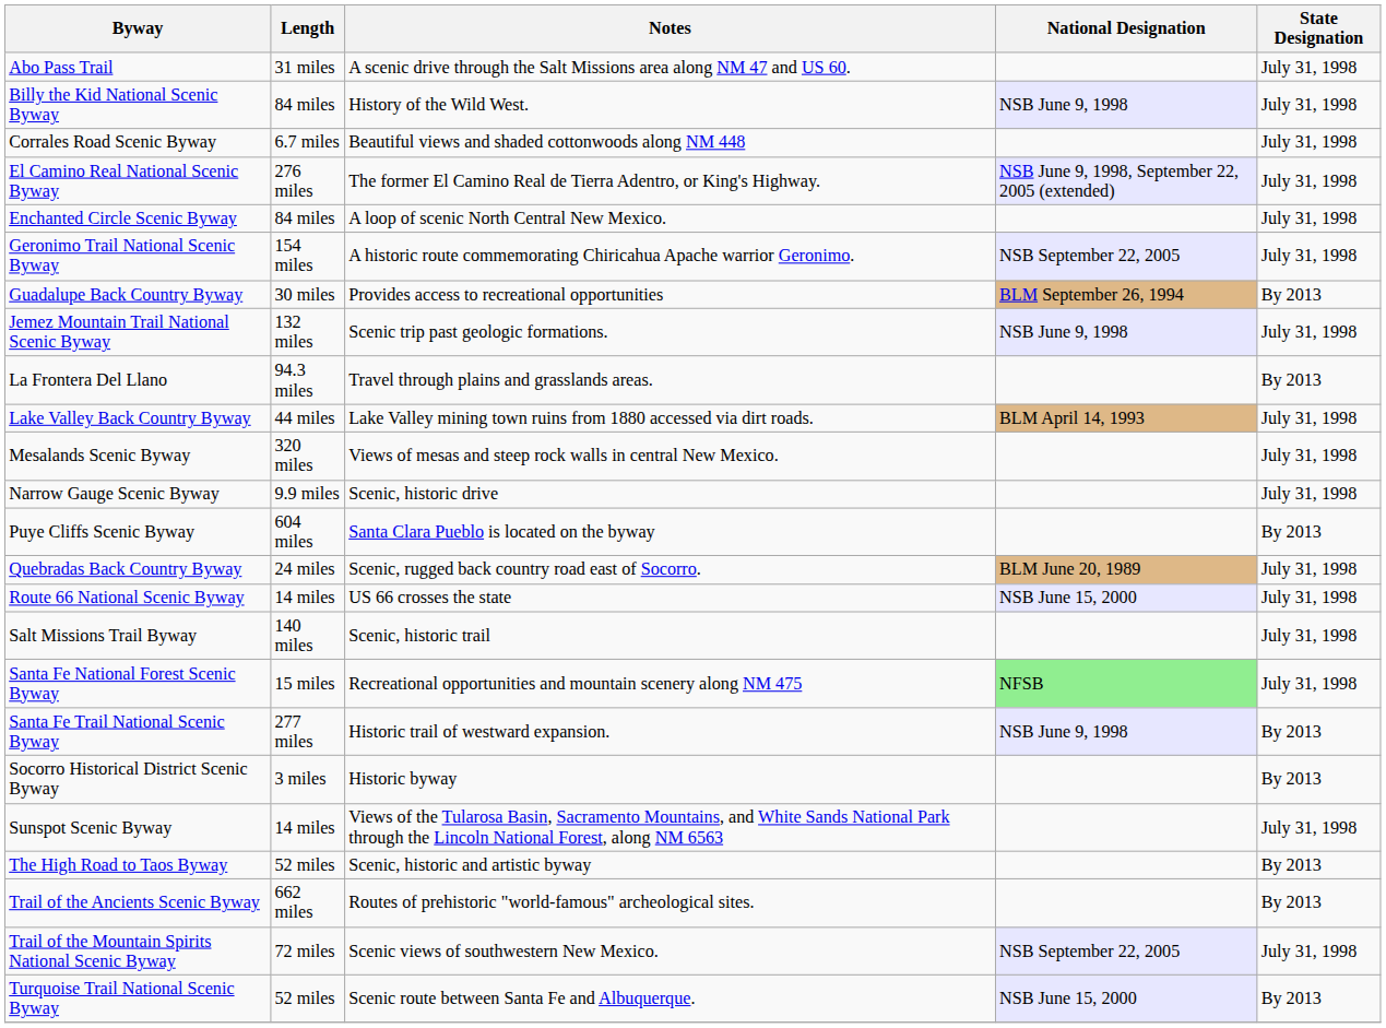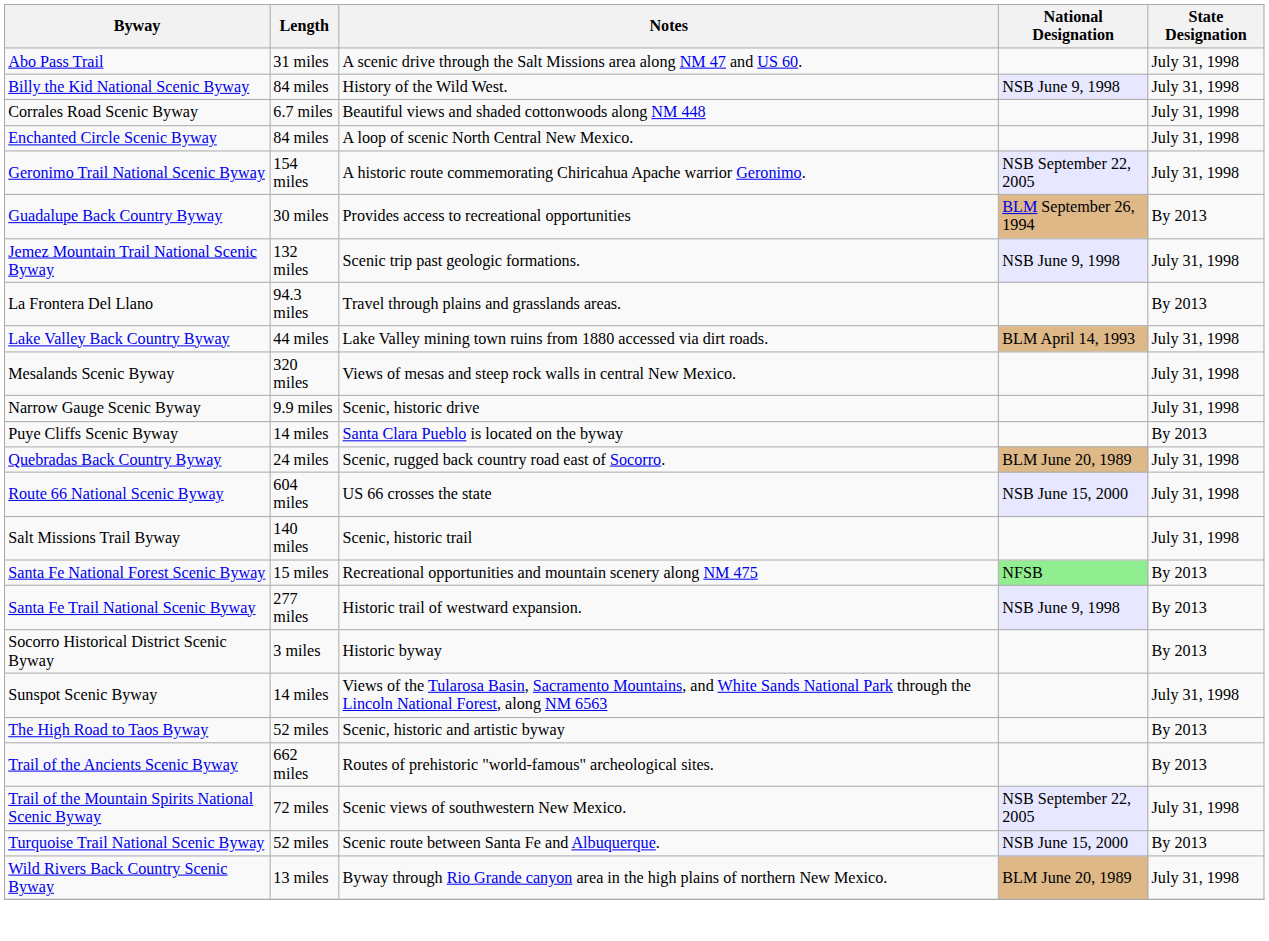- row: El Camino Real National Scenic Byway | 276 miles | The former El Camino Real de Tierra Adentro, or King's Highway. | NSB June 9, 1998, September 22, 2005 (extended) | July 31, 1998
Puye Cliffs Scenic Byway | Length: 604 miles -> 14 miles
Route 66 National Scenic Byway | Length: 14 miles -> 604 miles
Santa Fe National Forest Scenic Byway | State Designation: July 31, 1998 -> By 2013
+ row: Wild Rivers Back Country Scenic Byway | 13 miles | Byway through Rio Grande canyon area in the high plains of northern New Mexico. | BLM June 20, 1989 | July 31, 1998
